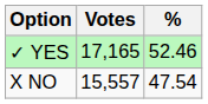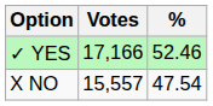✓ YES | Votes: 17,165 -> 17,166
